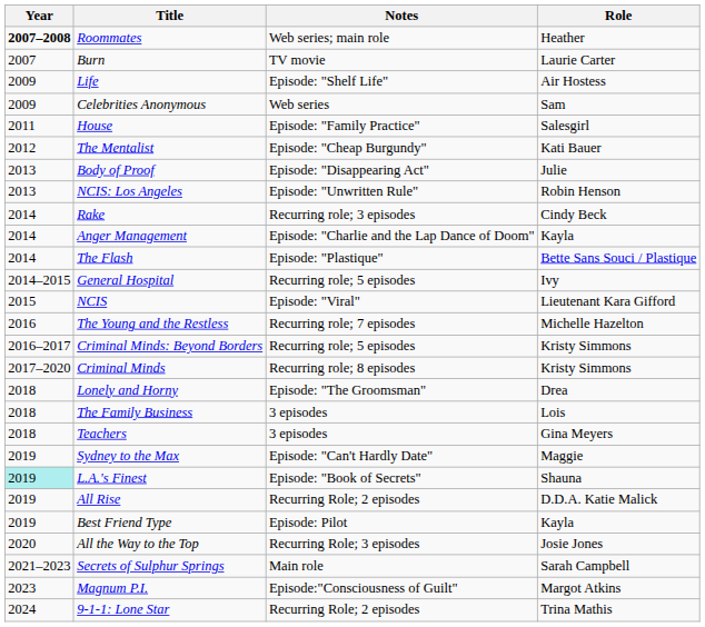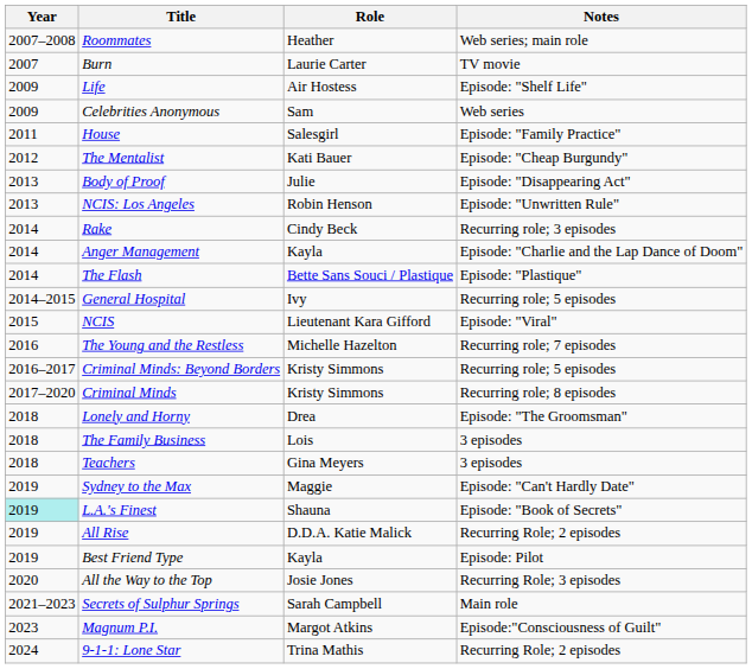columns swapped: Role <-> Notes
Roommates | Year: bold -> normal
